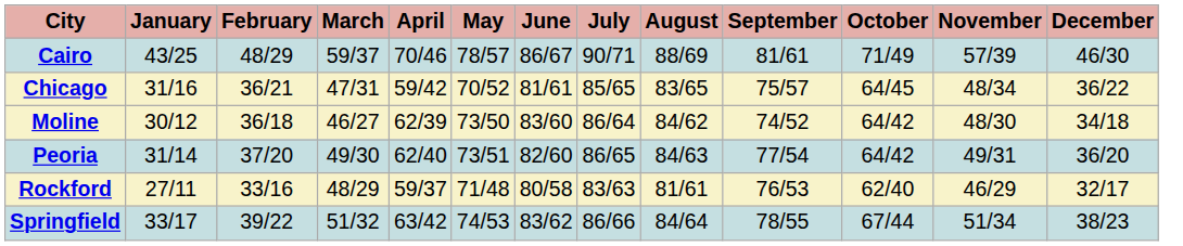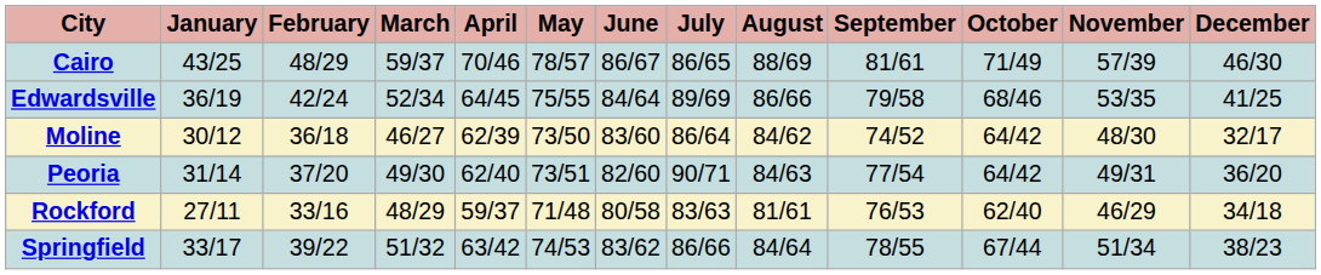Cairo | July: 90/71 -> 86/65
- row: Chicago | 31/16 | 36/21 | 47/31 | 59/42 | 70/52 | 81/61 | 85/65 | 83/65 | 75/57 | 64/45 | 48/34 | 36/22
+ row: Edwardsville | 36/19 | 42/24 | 52/34 | 64/45 | 75/55 | 84/64 | 89/69 | 86/66 | 79/58 | 68/46 | 53/35 | 41/25
Moline | December: 34/18 -> 32/17
Peoria | July: 86/65 -> 90/71
Rockford | December: 32/17 -> 34/18
